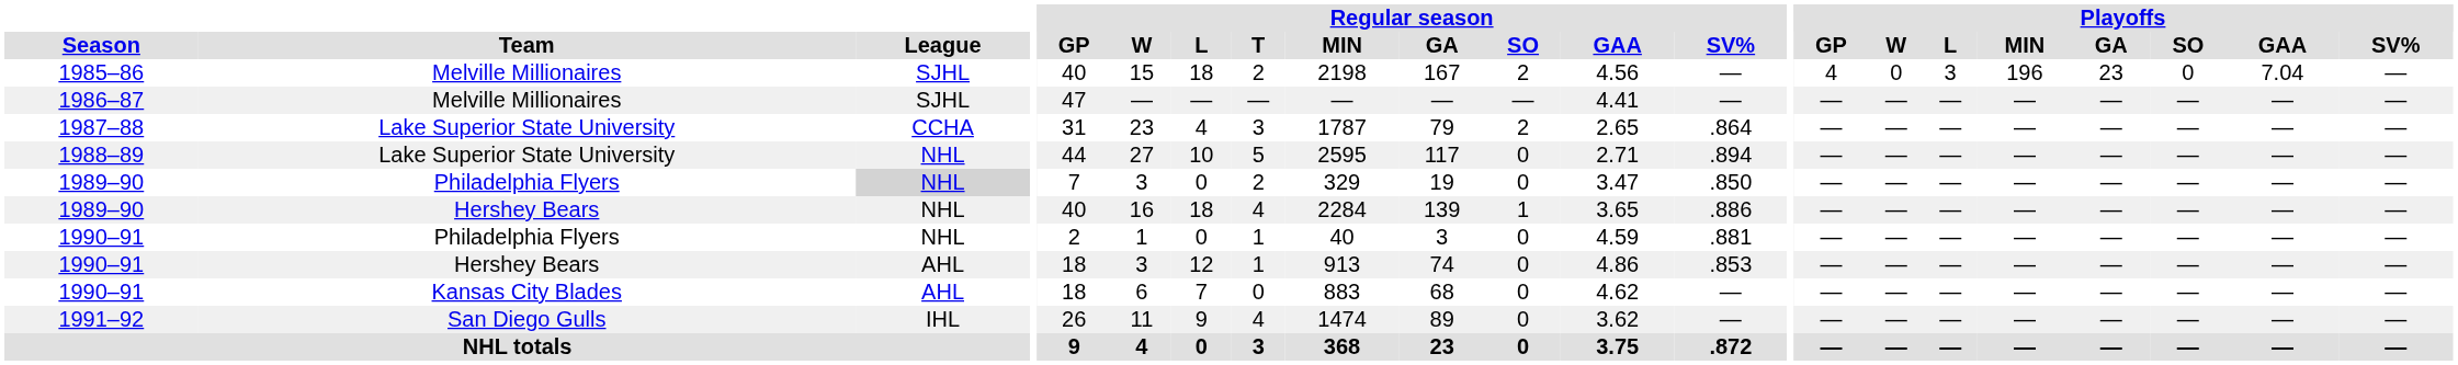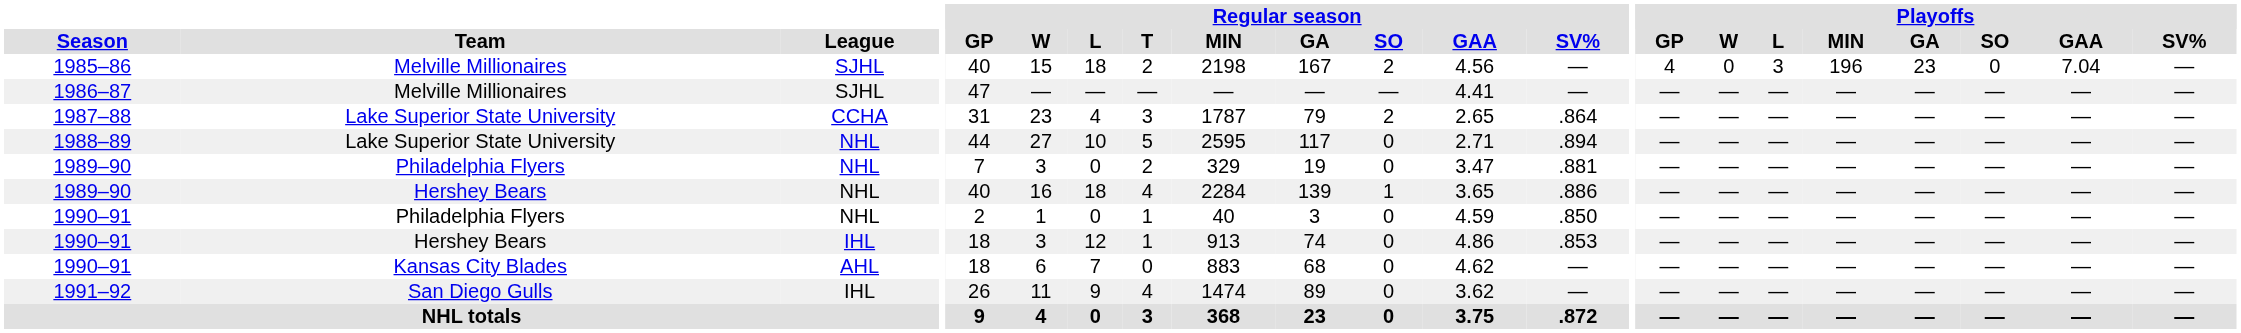1989–90 / Philadelphia Flyers | League: lightgrey background -> no background
1989–90 / Philadelphia Flyers | Regular season / SV%: .850 -> .881
1990–91 / Philadelphia Flyers | Regular season / SV%: .881 -> .850
1990–91 / Hershey Bears | League: AHL -> IHL
